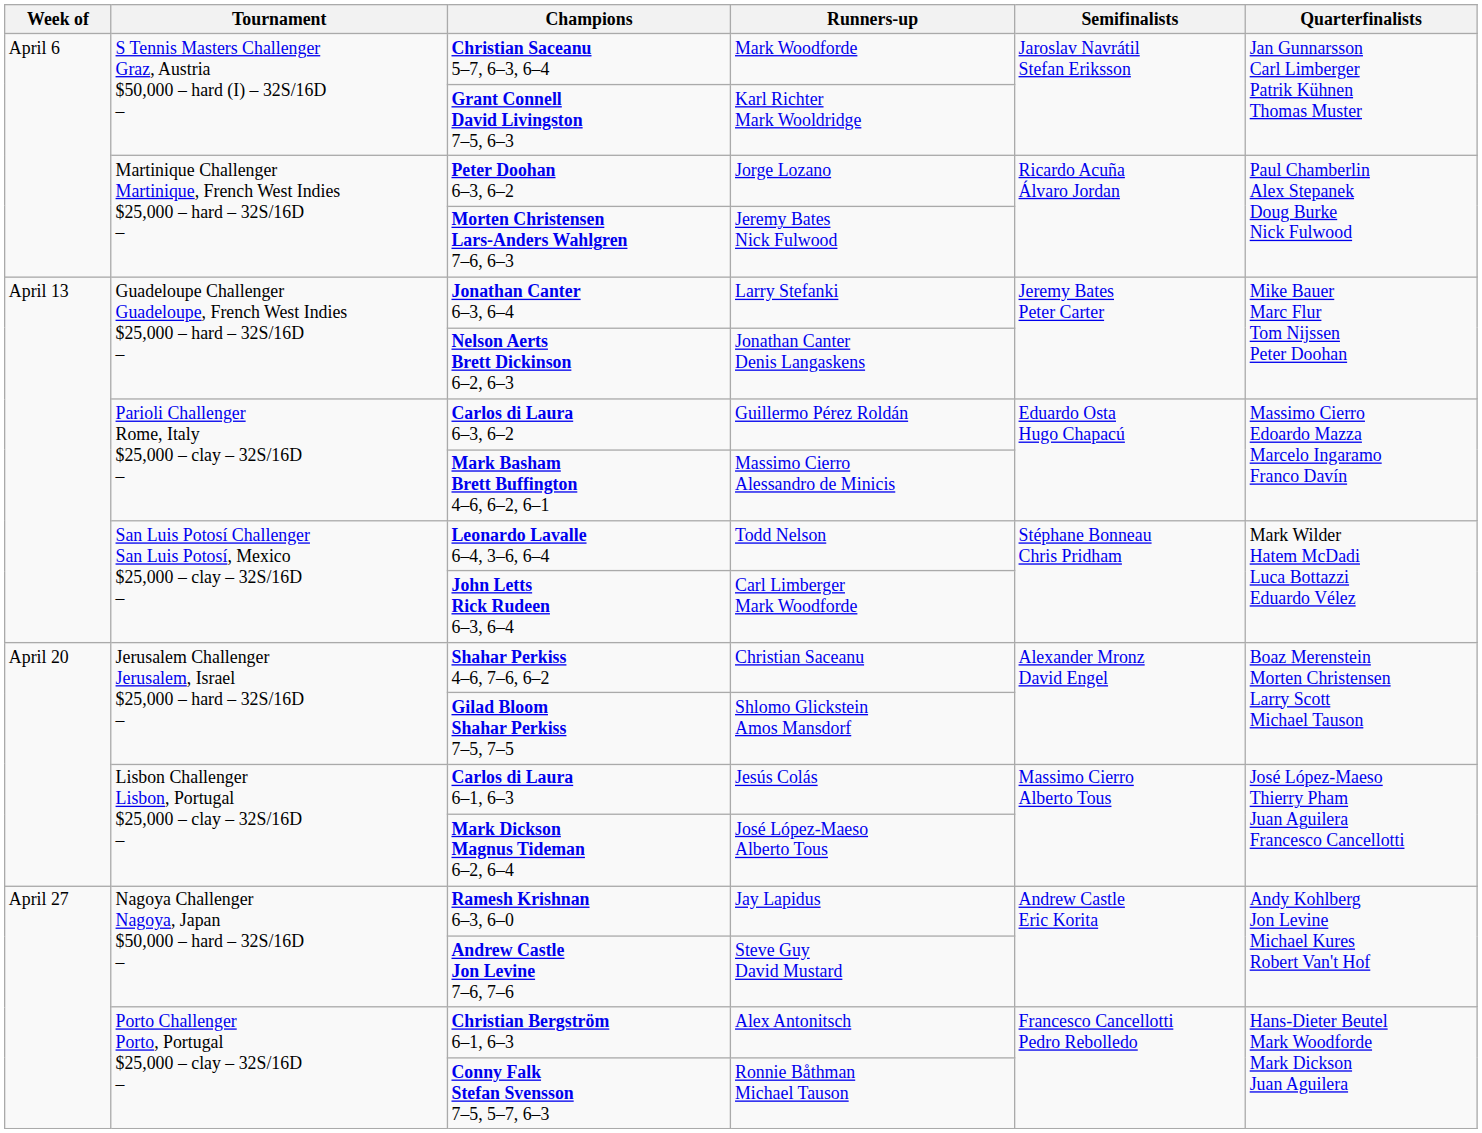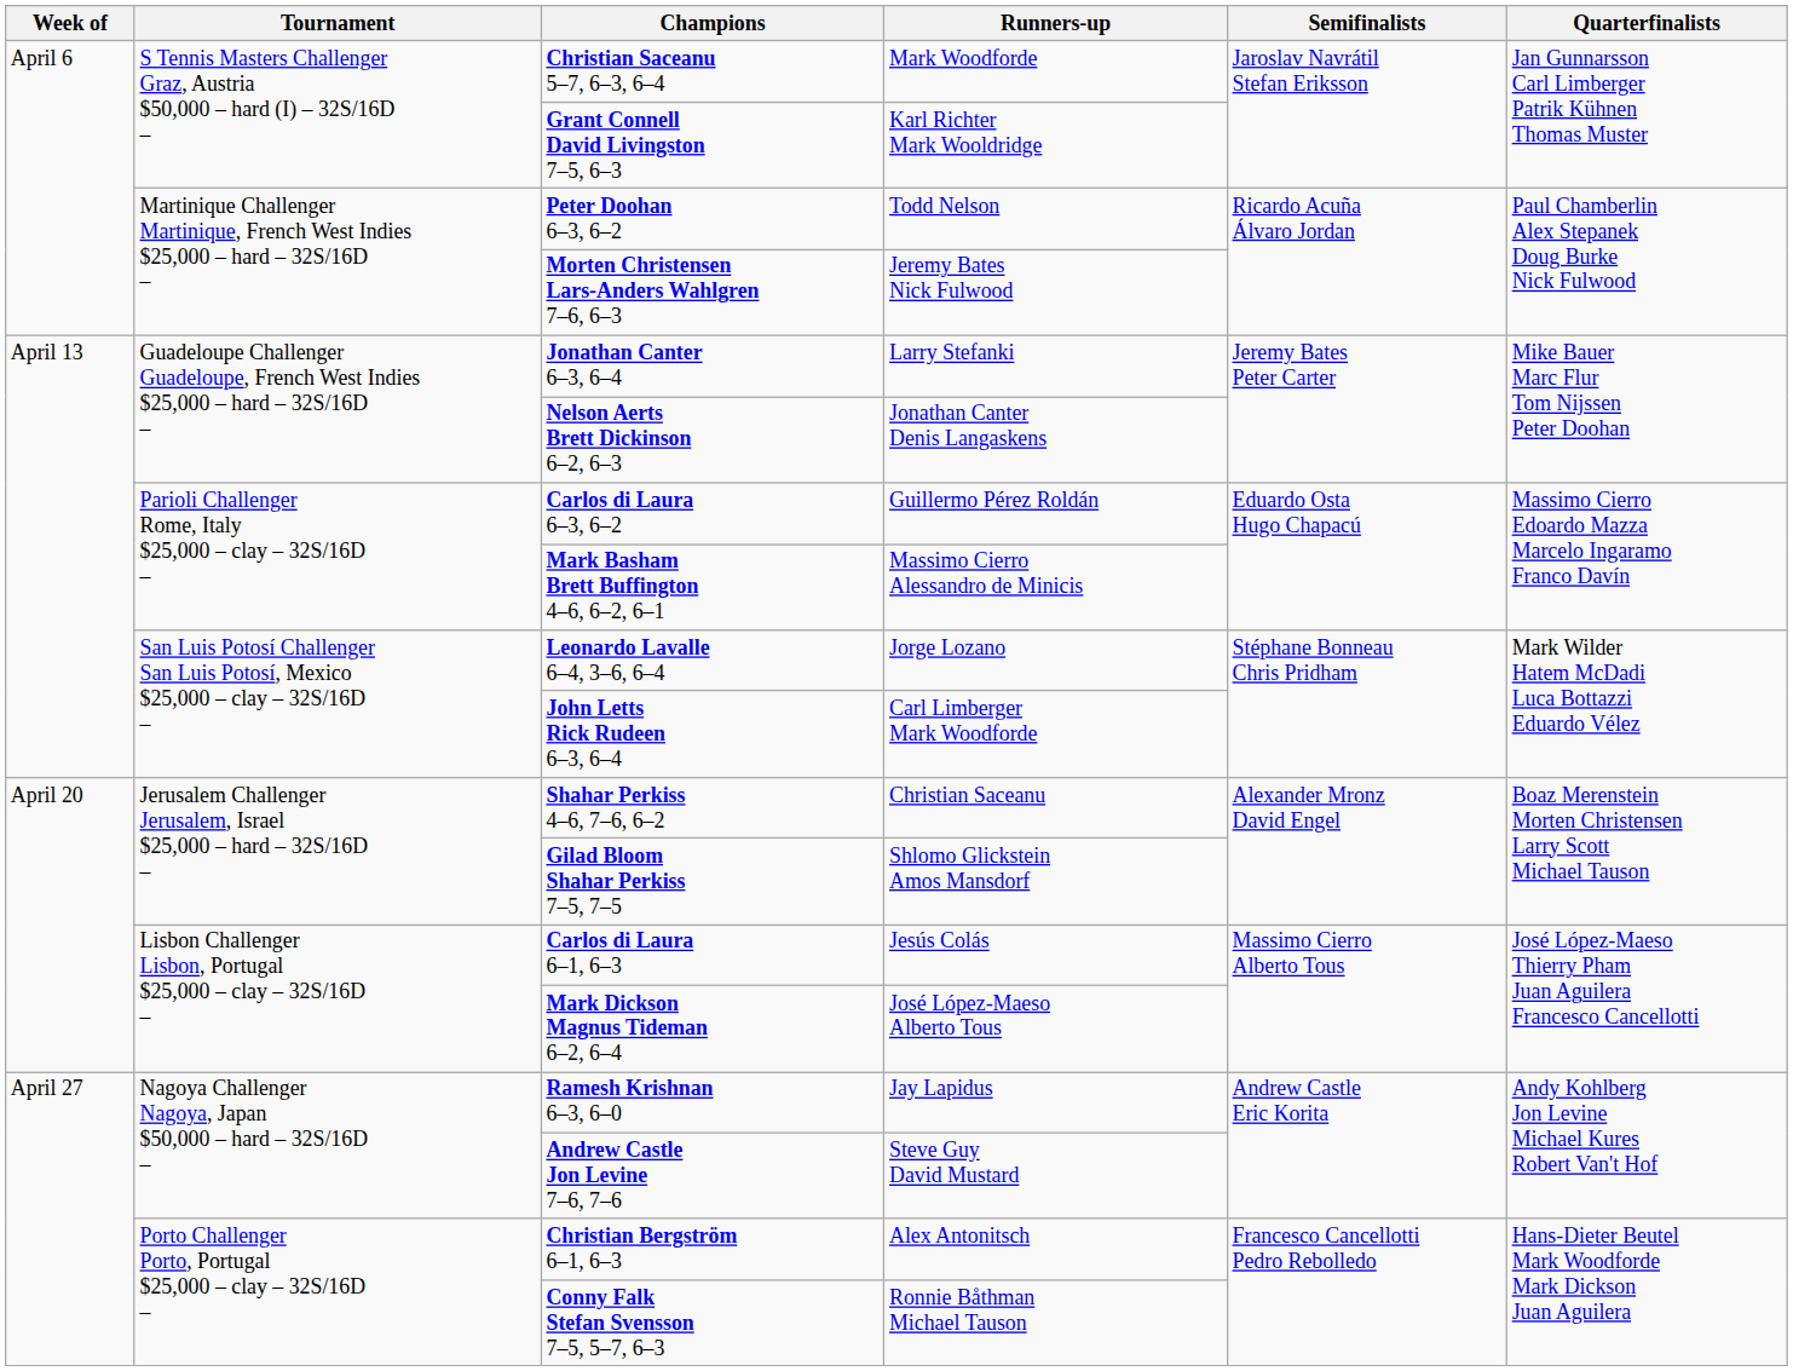Peter Doohan 6–3, 6–2 | Runners-up: Jorge Lozano -> Todd Nelson
Leonardo Lavalle 6–4, 3–6, 6–4 | Runners-up: Todd Nelson -> Jorge Lozano
